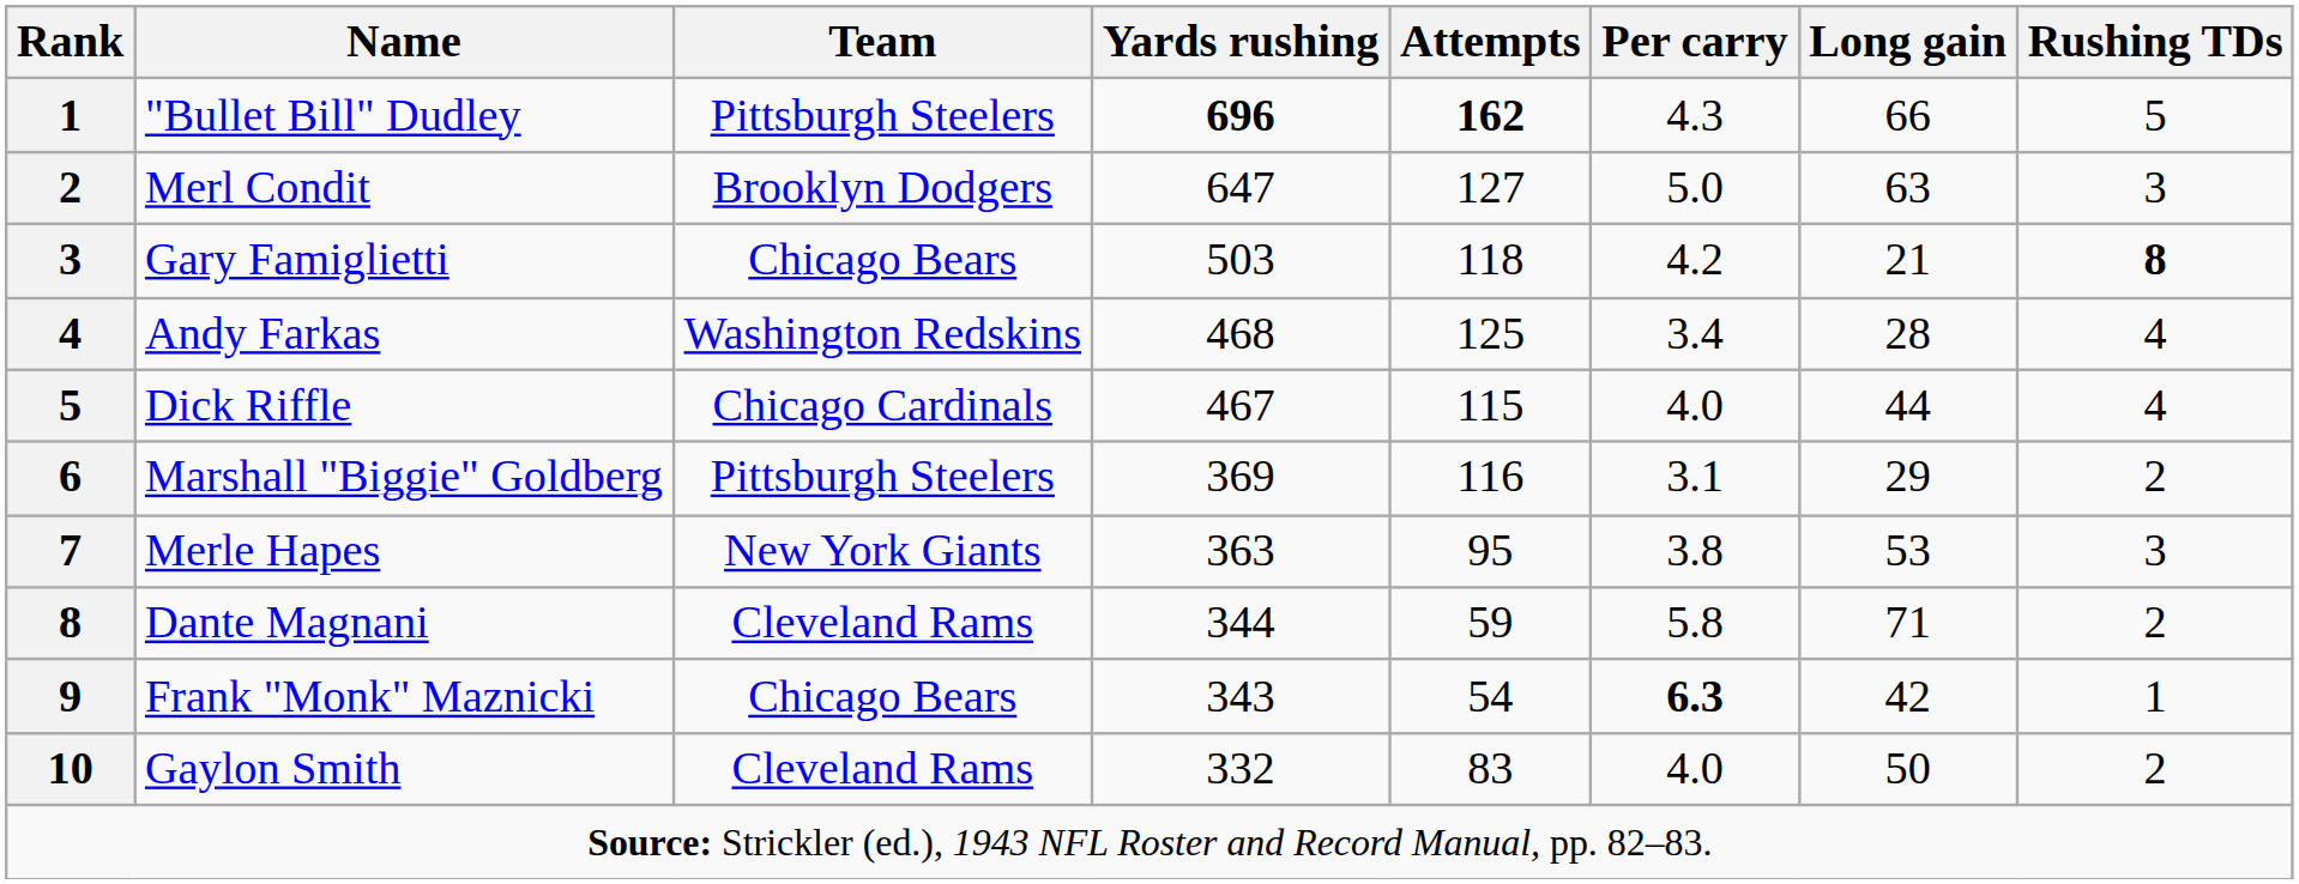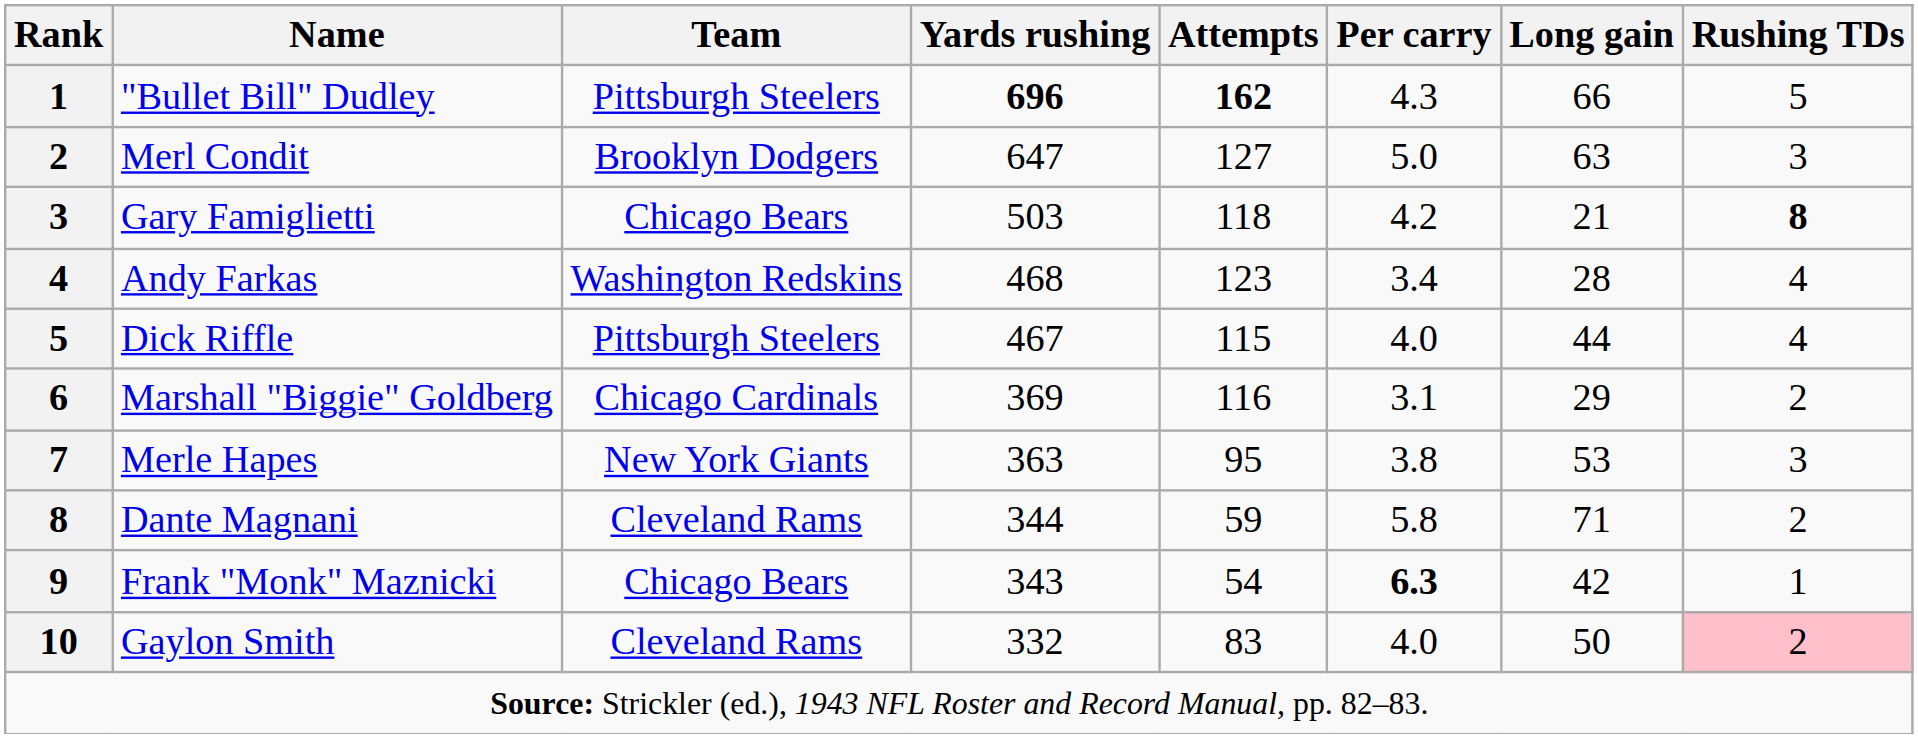Andy Farkas | Attempts: 125 -> 123
Dick Riffle | Team: Chicago Cardinals -> Pittsburgh Steelers
Marshall "Biggie" Goldberg | Team: Pittsburgh Steelers -> Chicago Cardinals
Gaylon Smith | Rushing TDs: no background -> pink background
